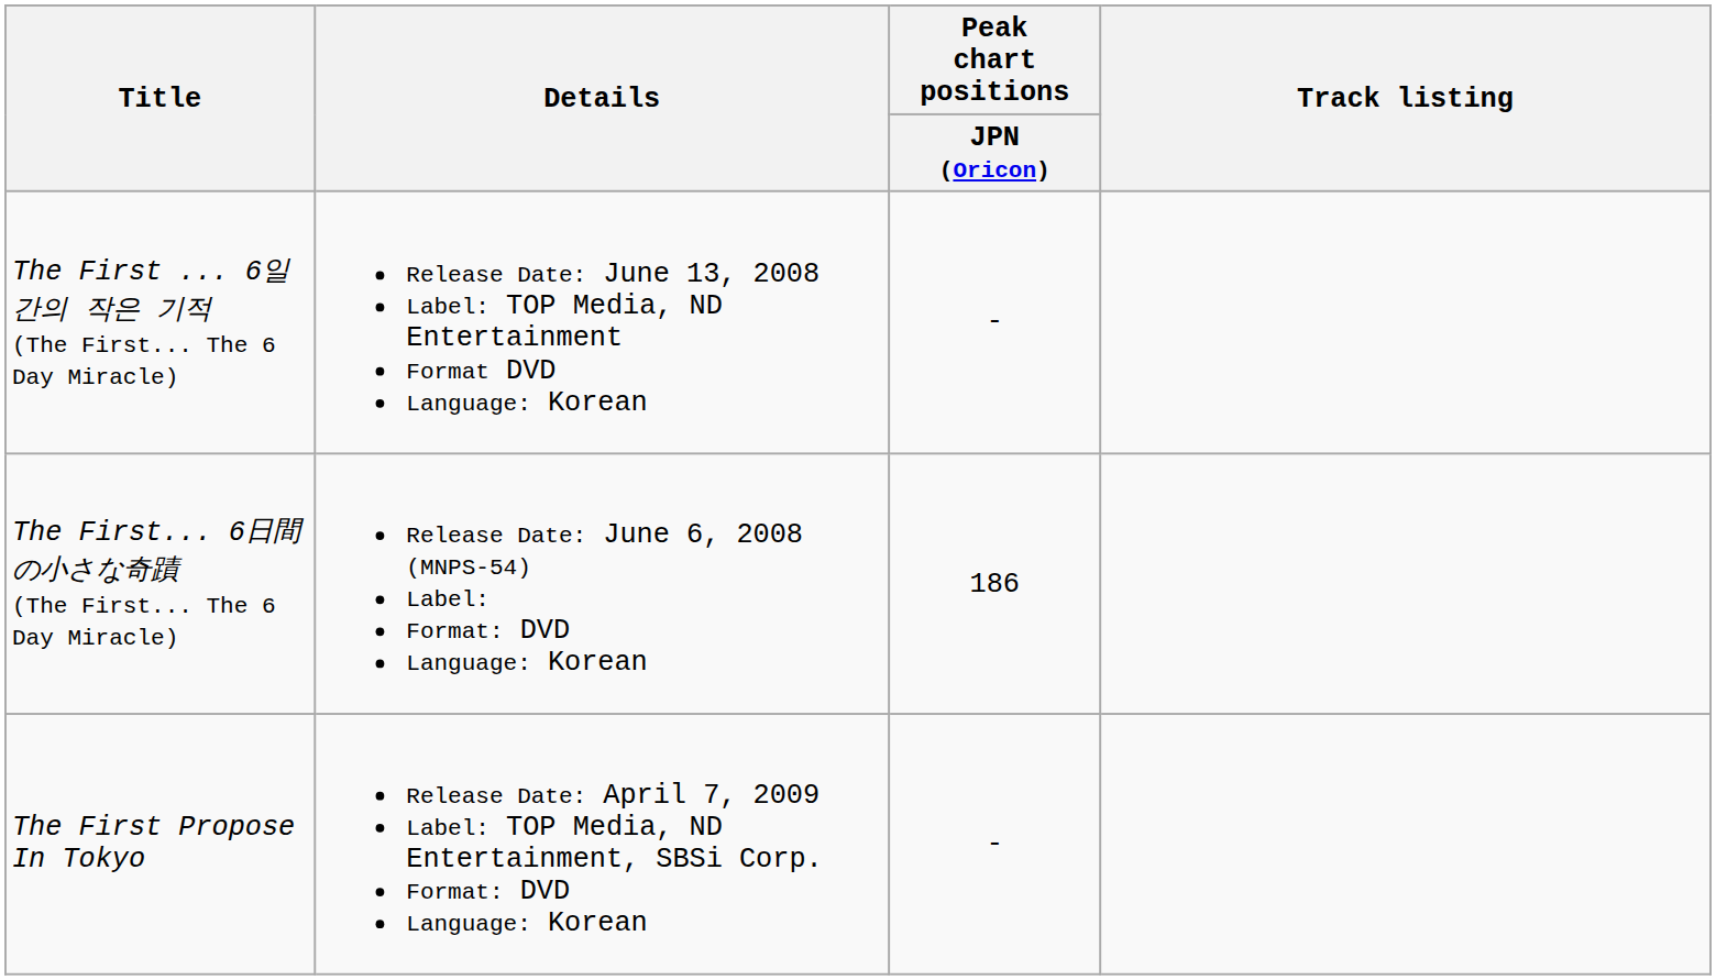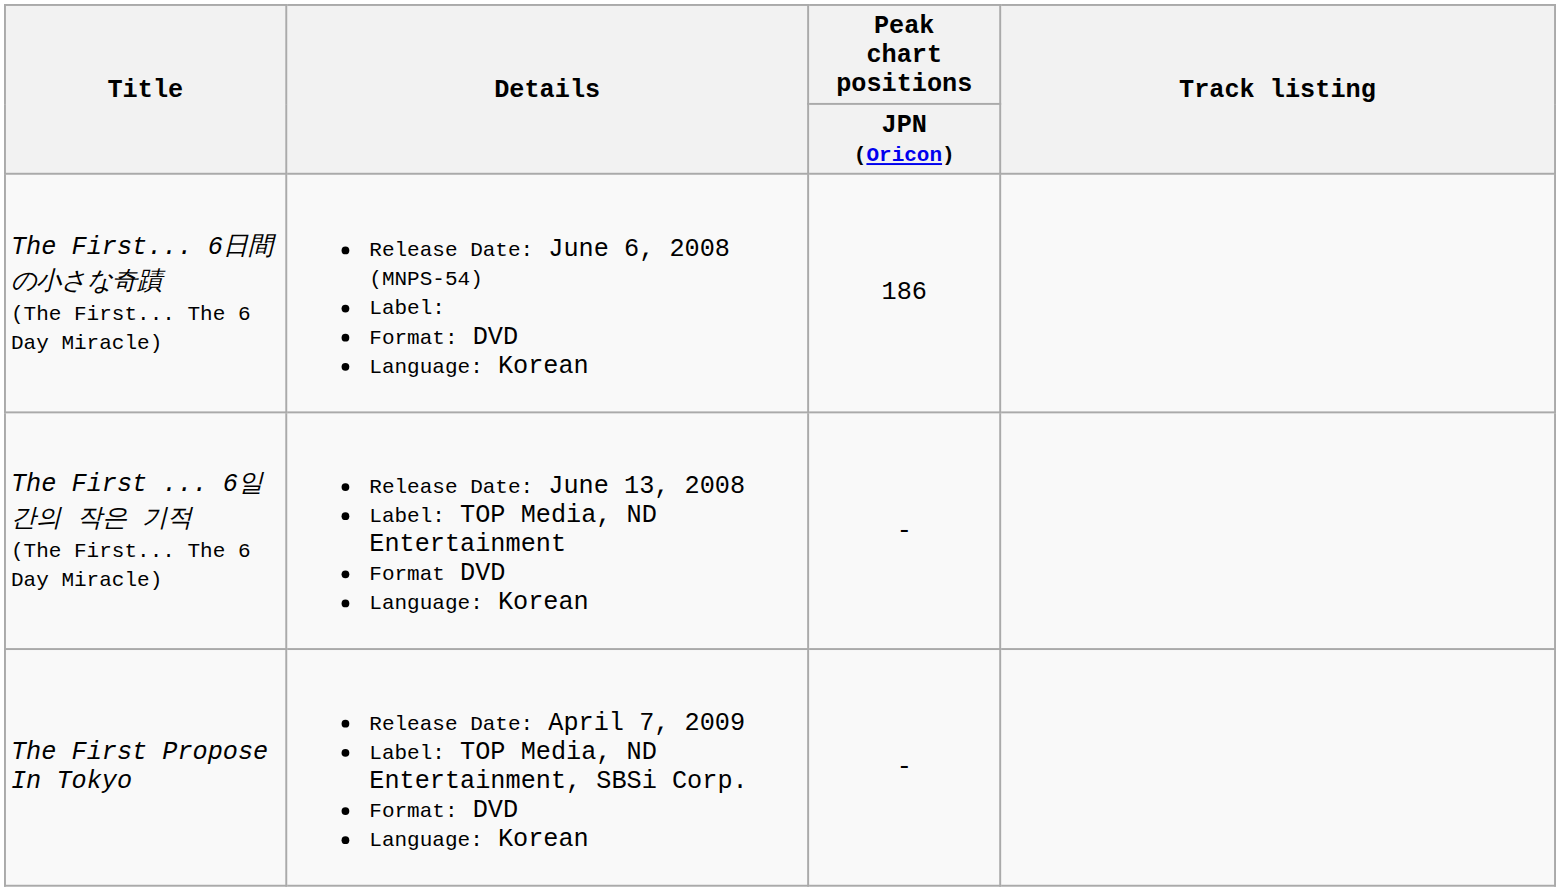rows swapped: The First... 6日間の小さな奇蹟 (The First... The 6 Day Miracle) <-> The First ... 6일간의 작은 기적 (The First... The 6 Day Miracle)
